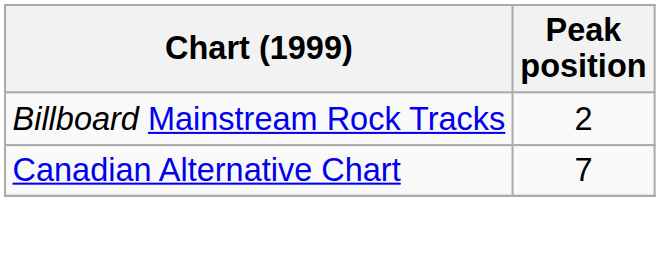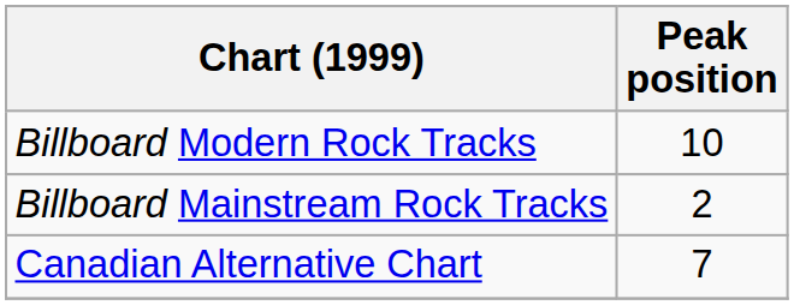+ row: Billboard Modern Rock Tracks | 10
